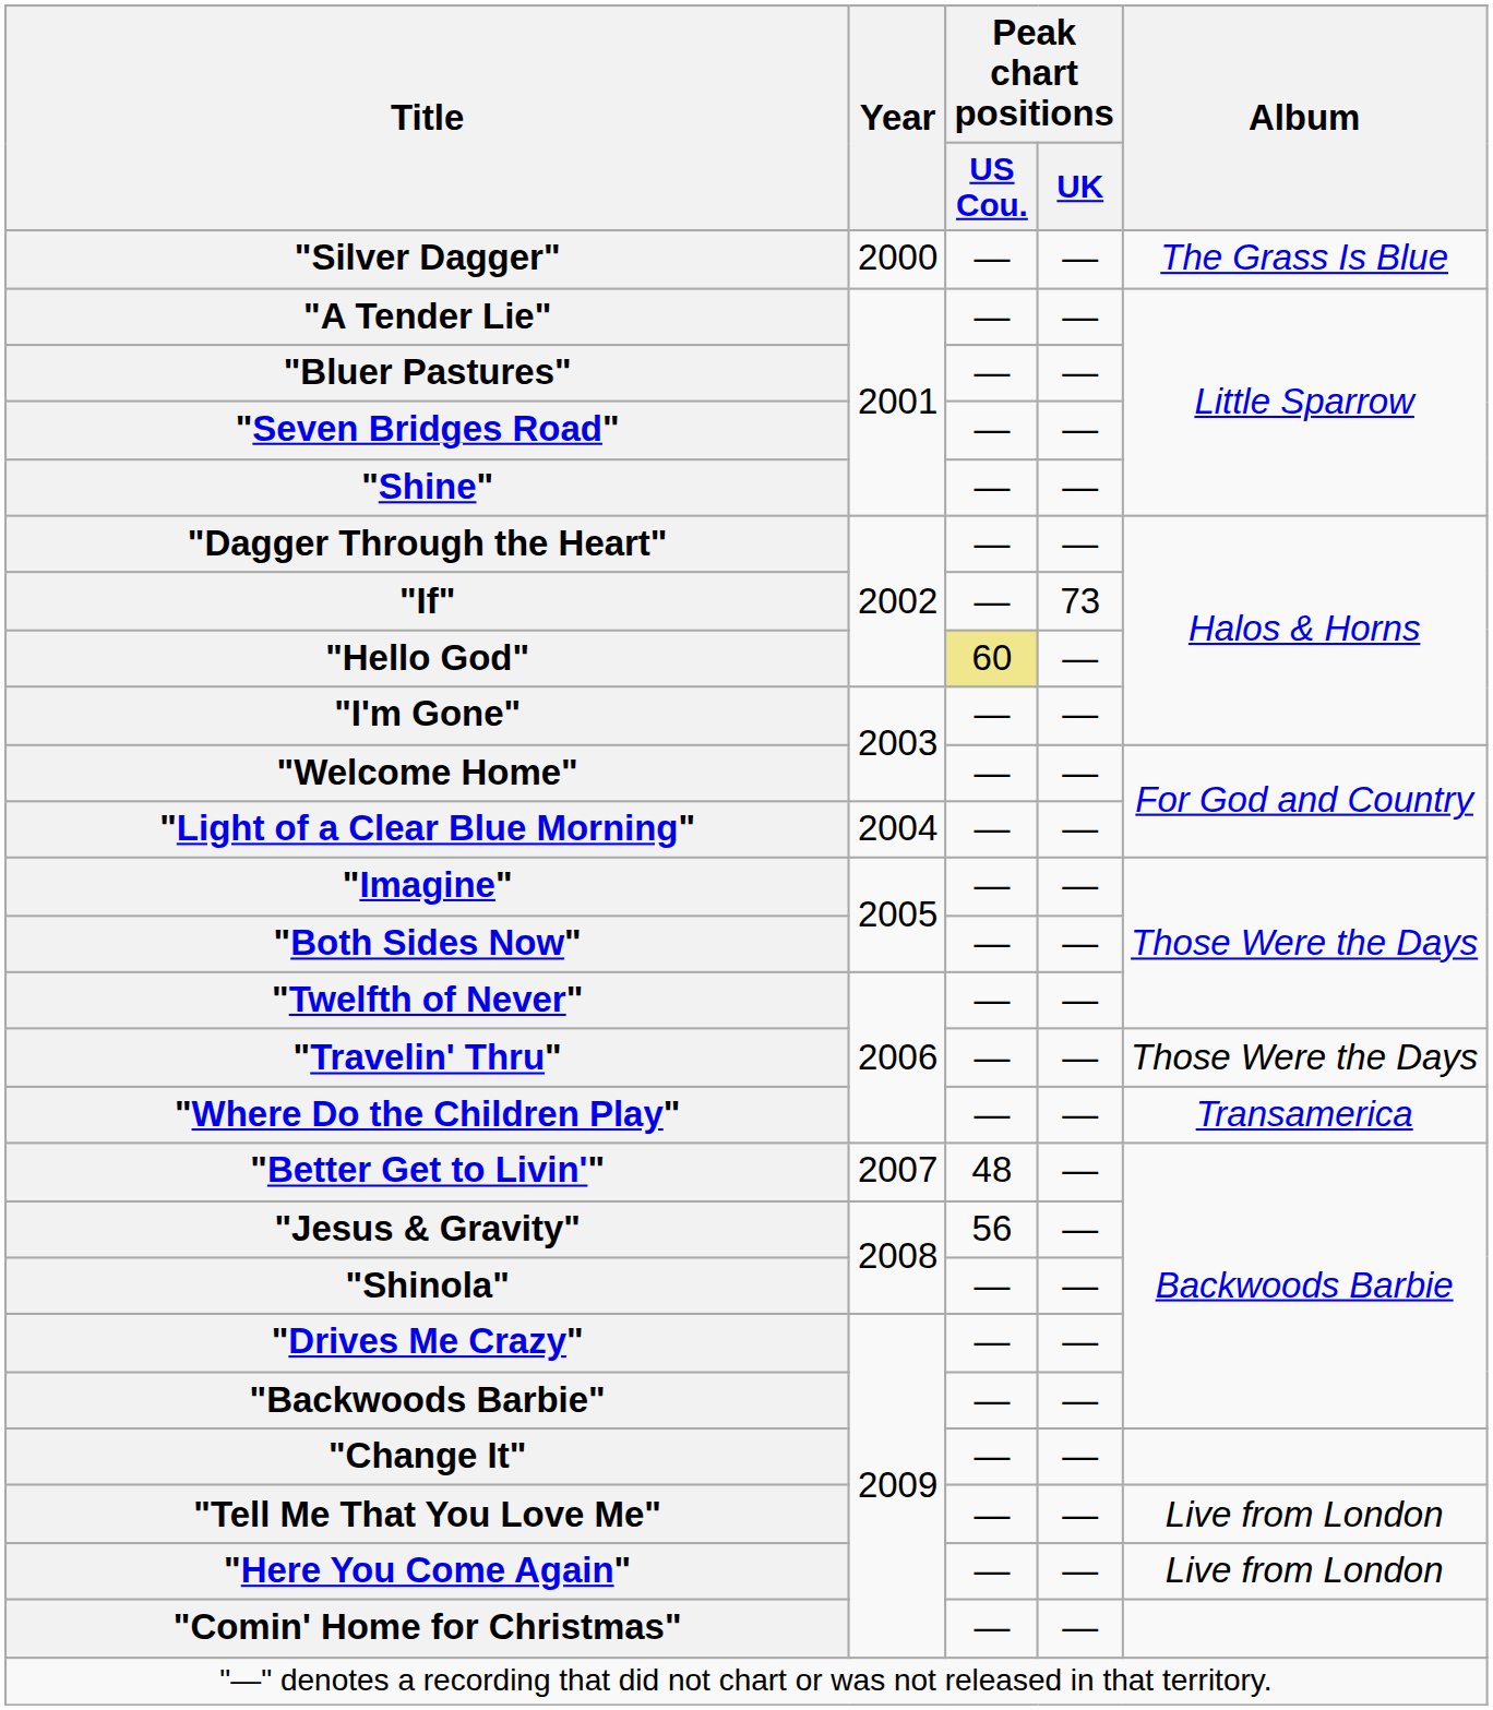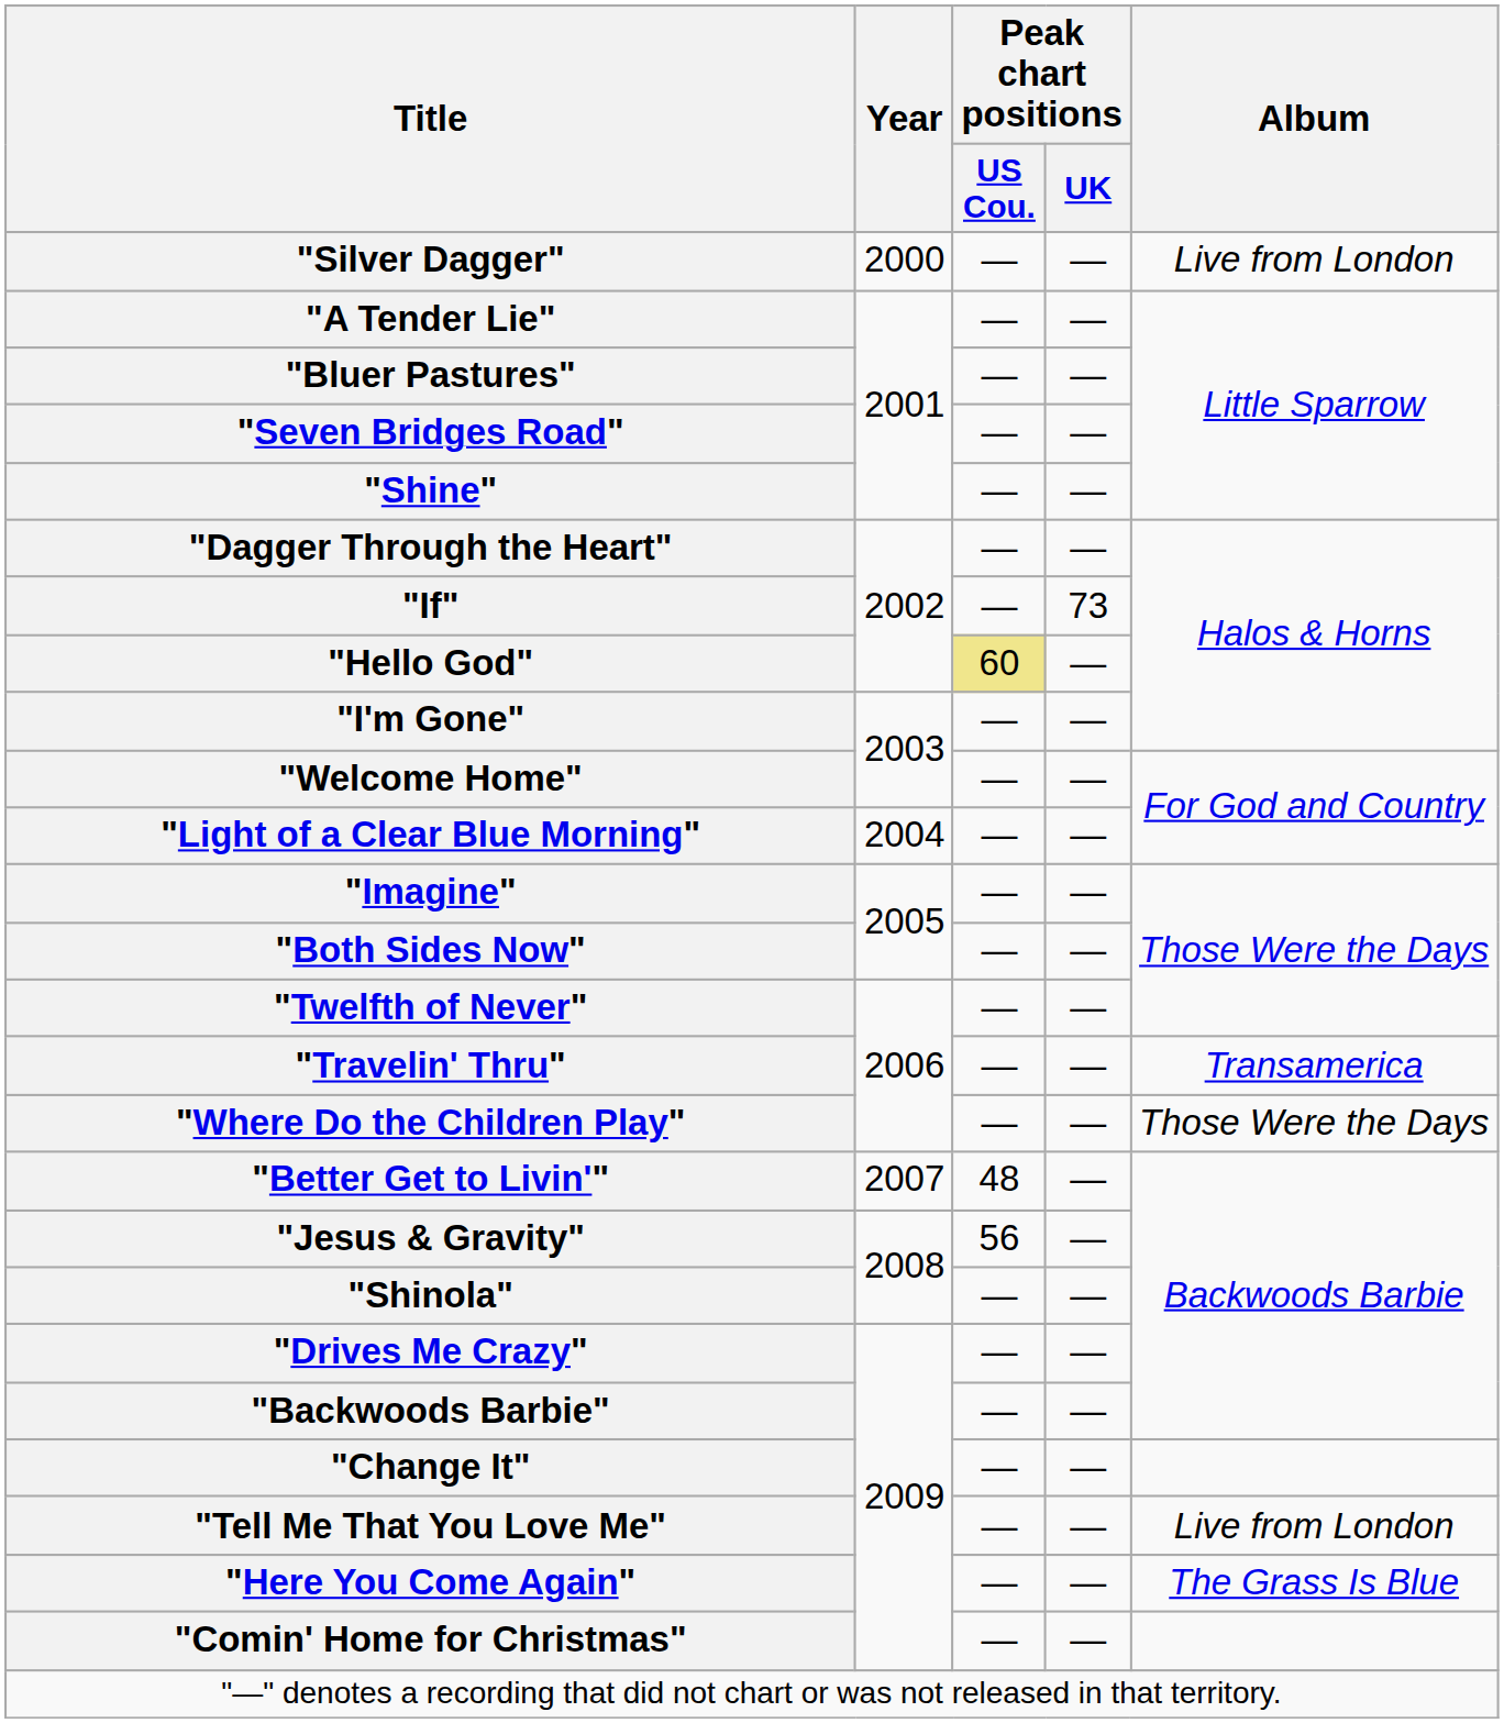"Silver Dagger" | Album: The Grass Is Blue -> Live from London
"Travelin' Thru" | Album: Those Were the Days -> Transamerica
"Where Do the Children Play" | Album: Transamerica -> Those Were the Days
"Here You Come Again" | Album: Live from London -> The Grass Is Blue
